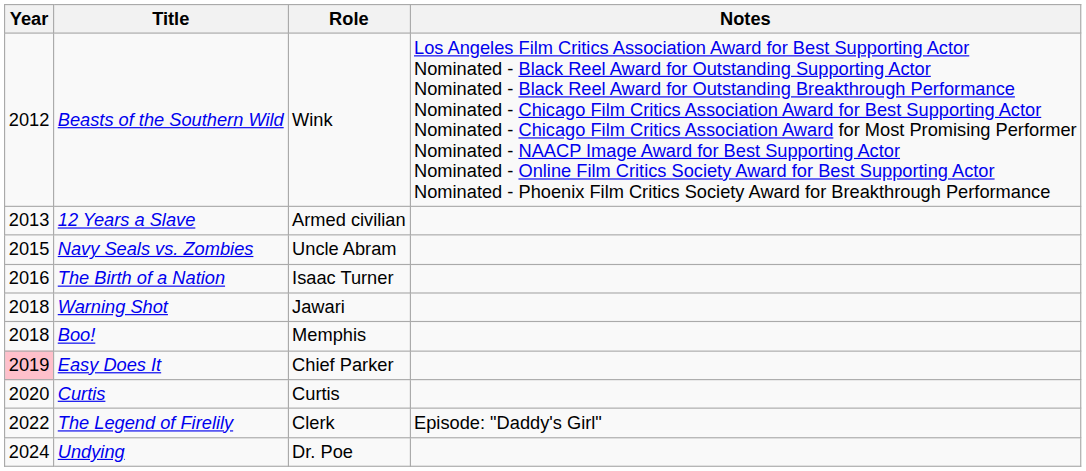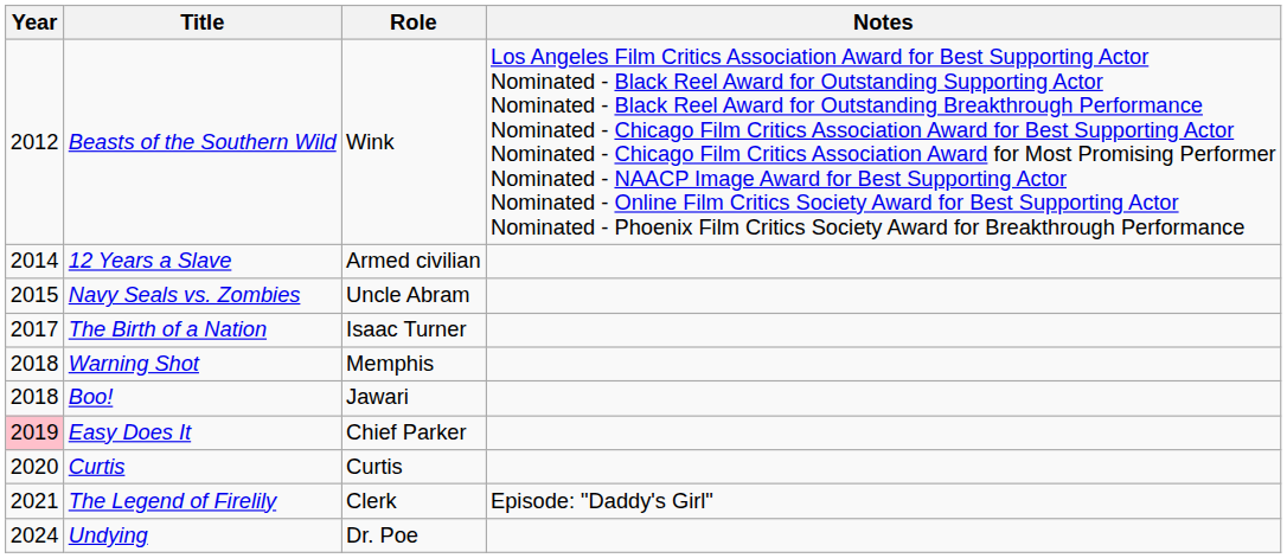12 Years a Slave | Year: 2013 -> 2014
The Birth of a Nation | Year: 2016 -> 2017
Warning Shot | Role: Jawari -> Memphis
Boo! | Role: Memphis -> Jawari
The Legend of Firelily | Year: 2022 -> 2021
